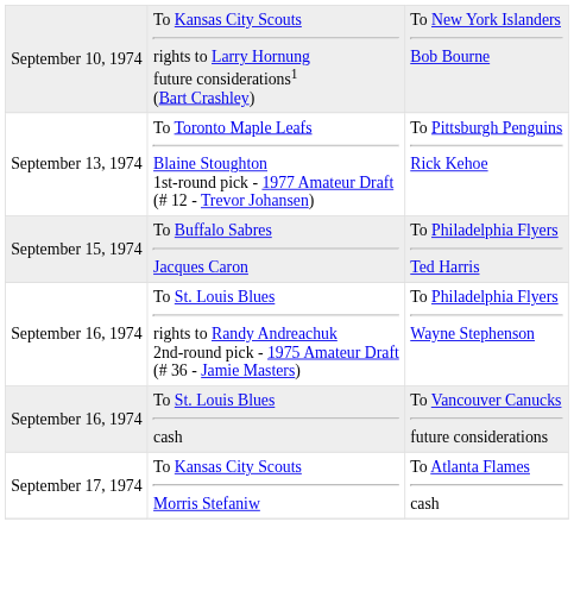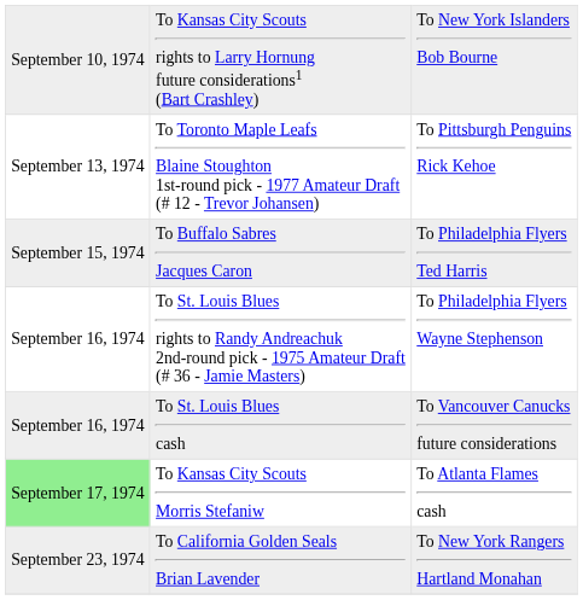To Kansas City Scouts Morris Stefaniw | column 1: no background -> lightgreen background
+ row: September 23, 1974 | To California Golden Seals Brian Lavender | To New York Rangers Hartland Monahan
